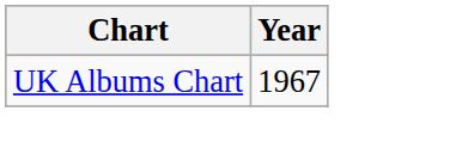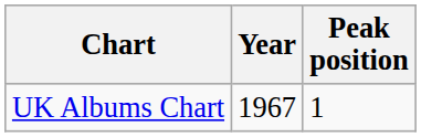+ column: Peak position | 1
